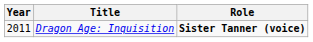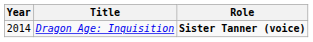Dragon Age: Inquisition | Year: 2011 -> 2014
